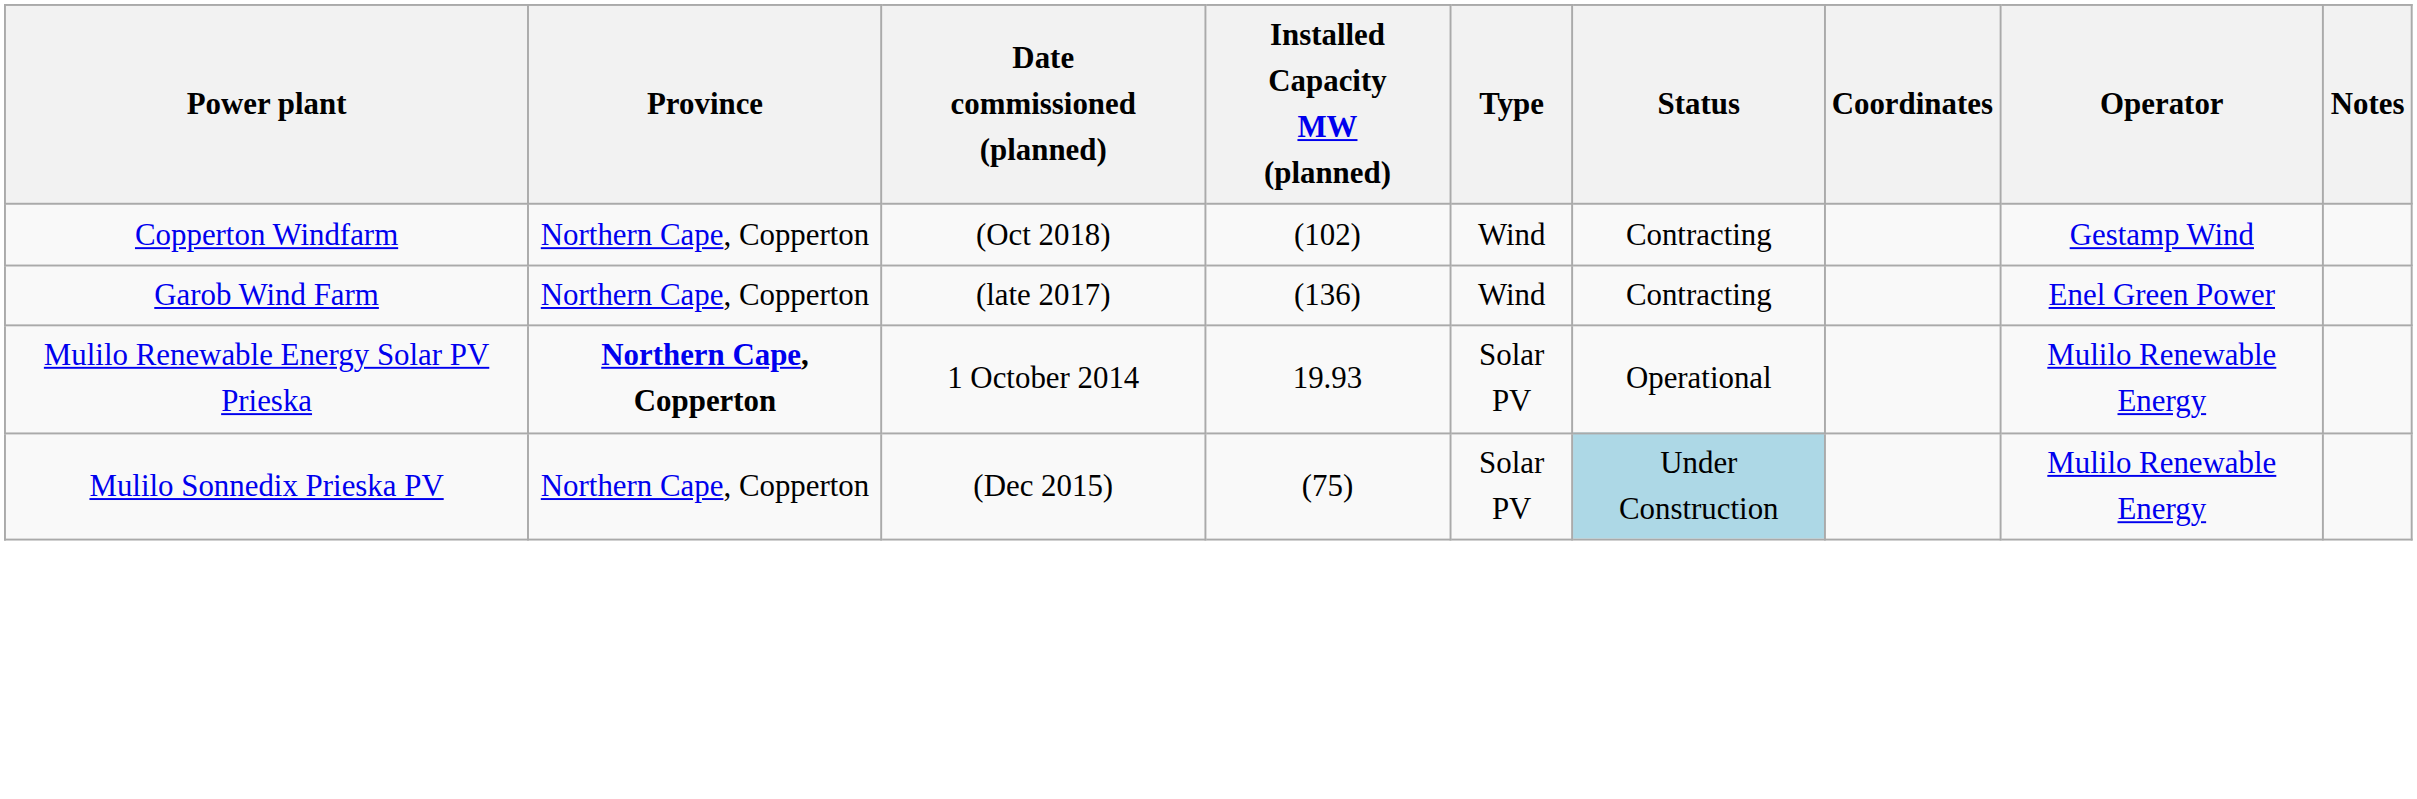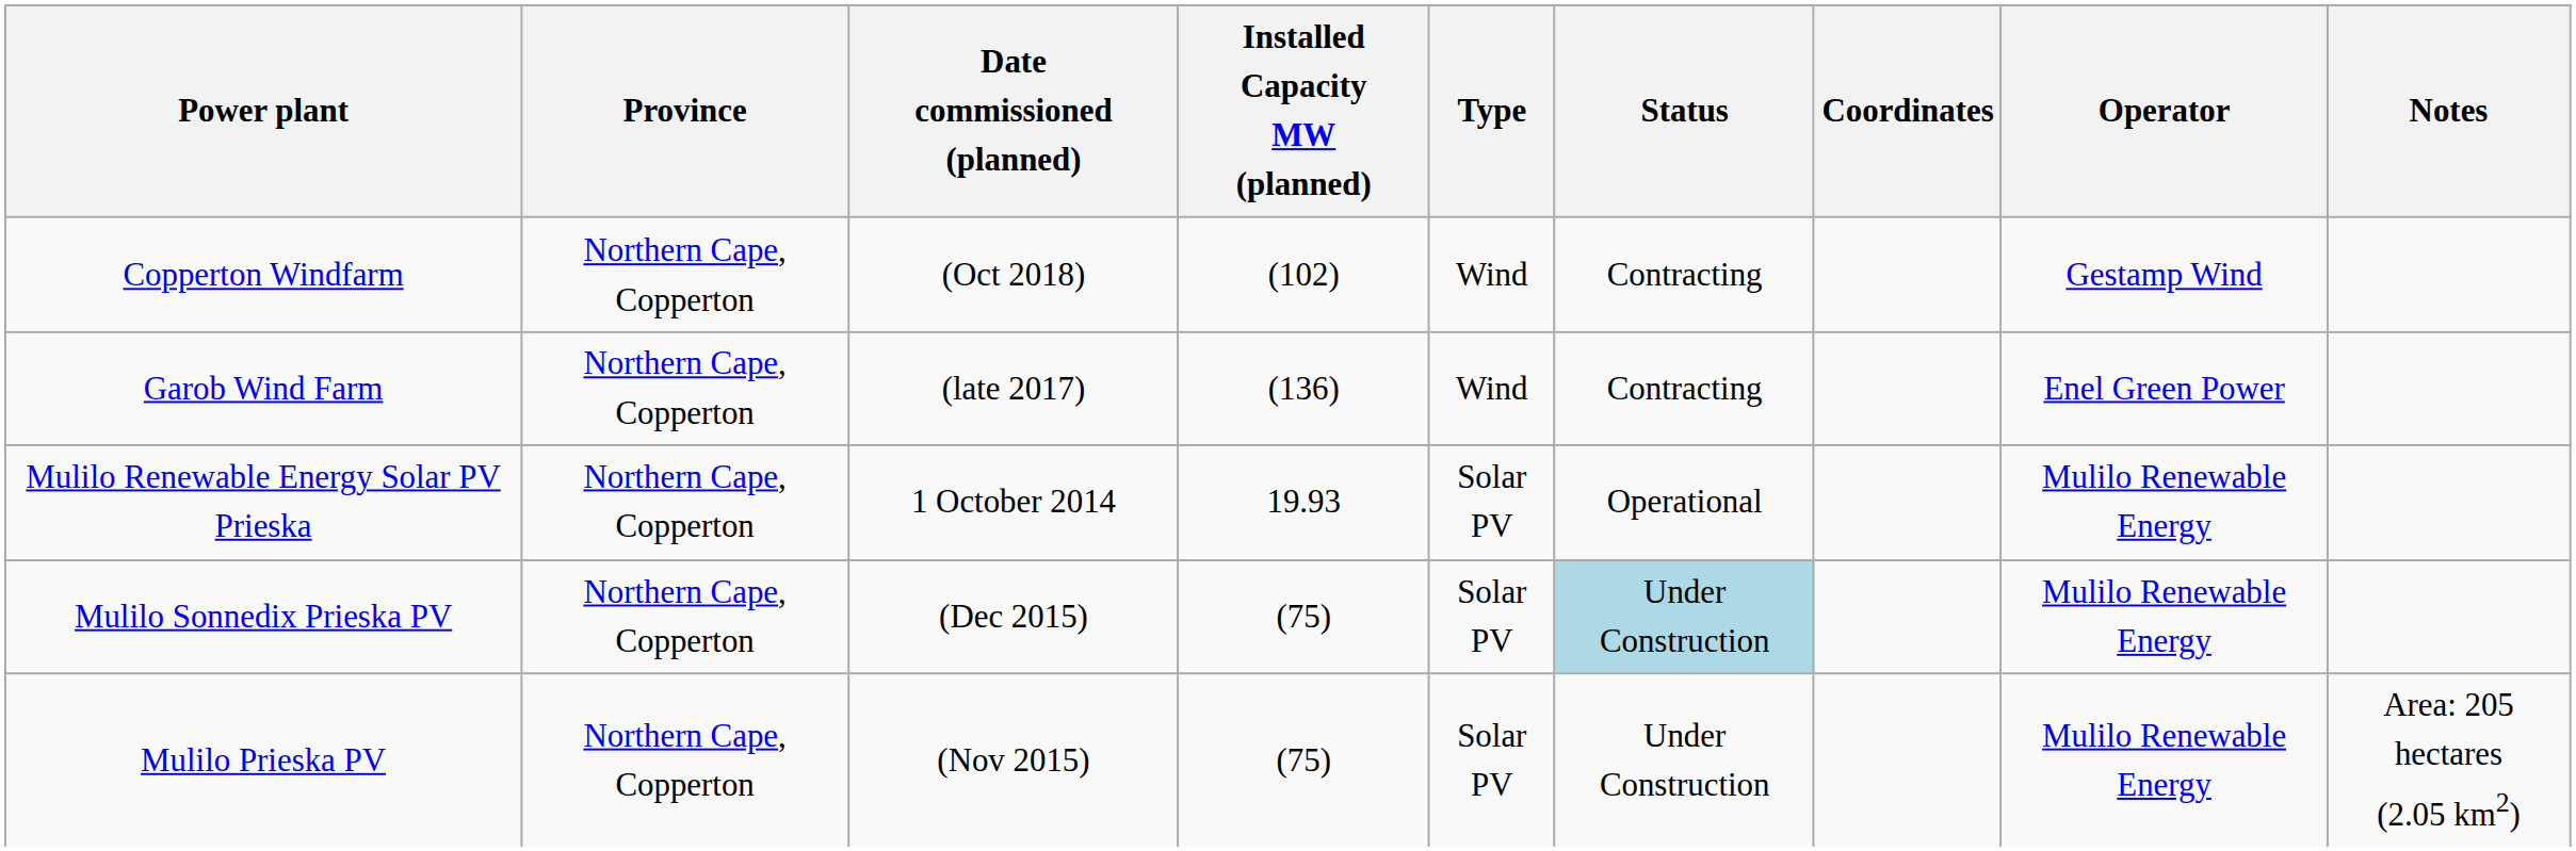Mulilo Renewable Energy Solar PV Prieska | Province: bold -> normal
+ row: Mulilo Prieska PV | Northern Cape, Copperton | (Nov 2015) | (75) | Solar PV | Under Construction | Mulilo Renewable Energy | Area: 205 hectares (2.05 km2)
